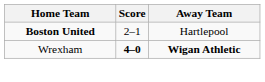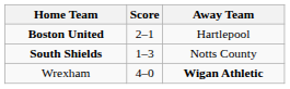+ row: South Shields | 1–3 | Notts County
Wrexham | Score: bold -> normal
